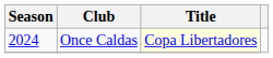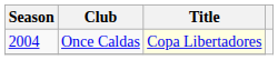Once Caldas | Season: 2024 -> 2004
